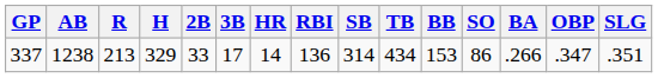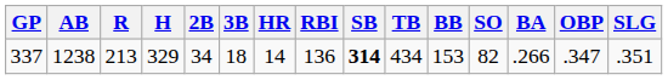337 | 2B: 33 -> 34
337 | 3B: 17 -> 18
337 | SB: normal -> bold
337 | SO: 86 -> 82
